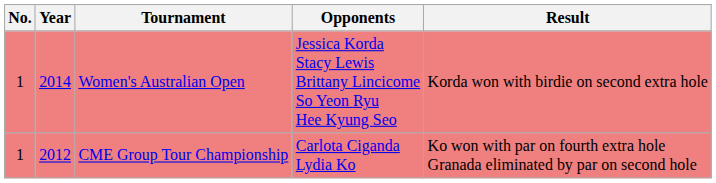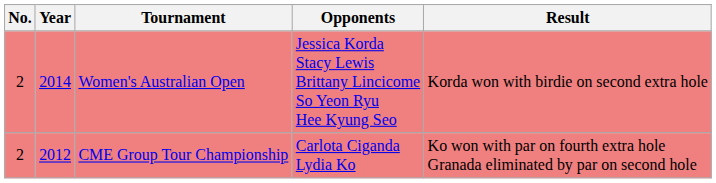Women's Australian Open | No.: 1 -> 2
CME Group Tour Championship | No.: 1 -> 2
